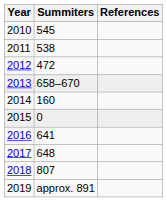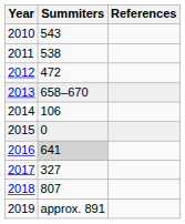2010 | Summiters: 545 -> 543
2014 | Summiters: 160 -> 106
2016 | Summiters: no background -> lightgrey background
2017 | Summiters: 648 -> 327
